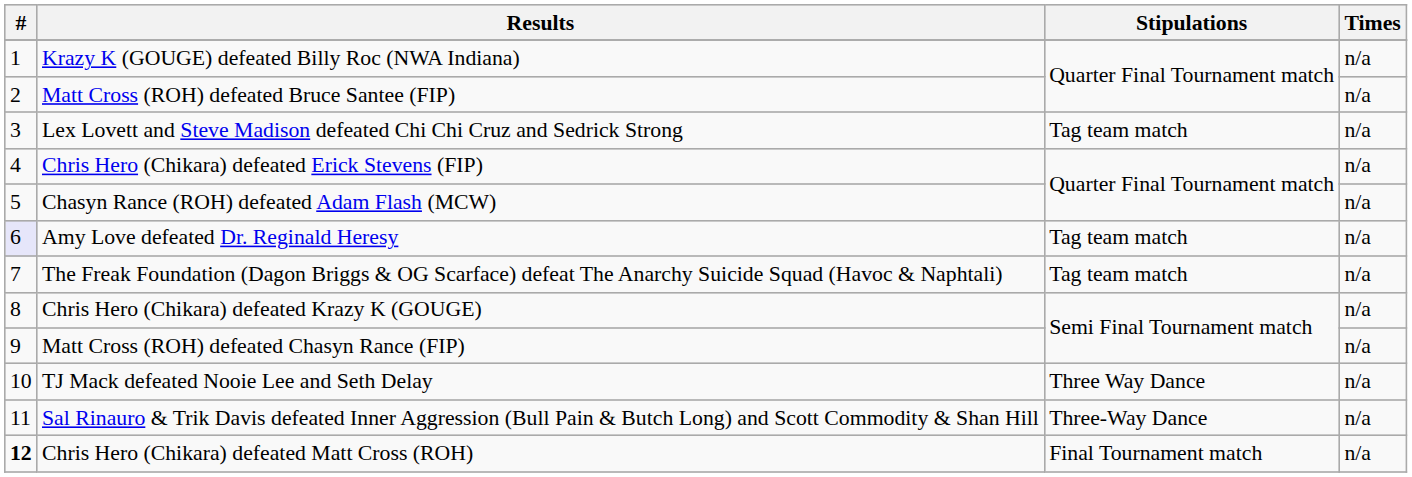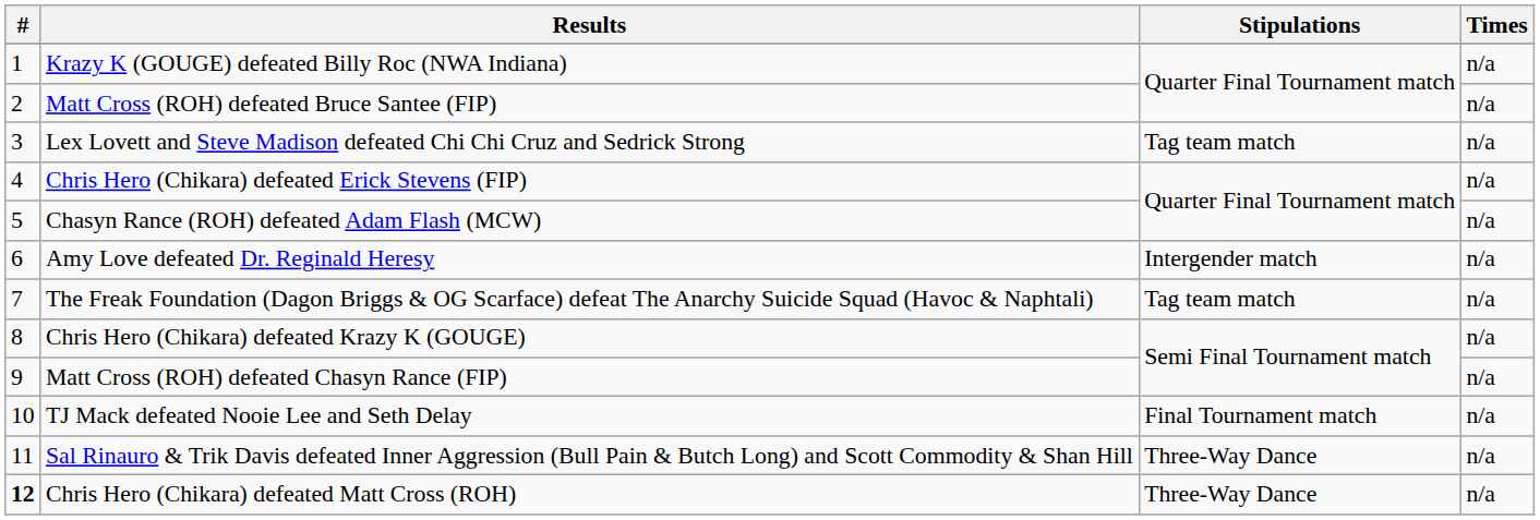Amy Love defeated Dr. Reginald Heresy | #: lavender background -> no background
Amy Love defeated Dr. Reginald Heresy | Stipulations: Tag team match -> Intergender match
TJ Mack defeated Nooie Lee and Seth Delay | Stipulations: Three Way Dance -> Final Tournament match
Chris Hero (Chikara) defeated Matt Cross (ROH) | Stipulations: Final Tournament match -> Three-Way Dance
